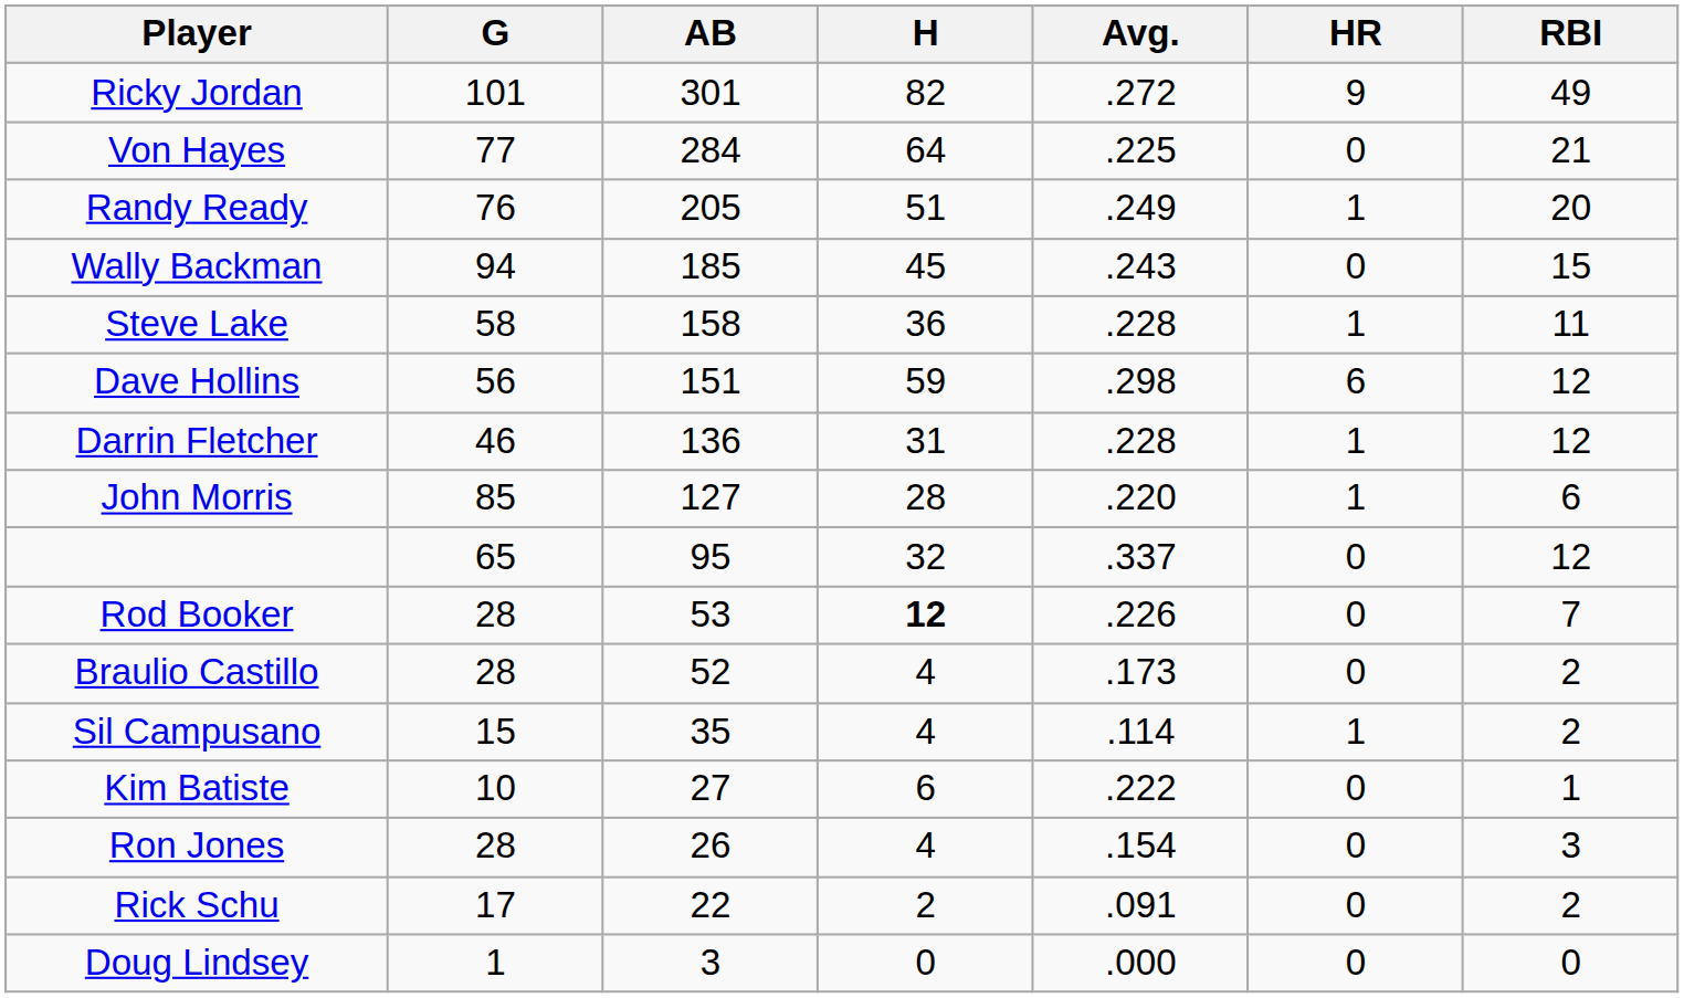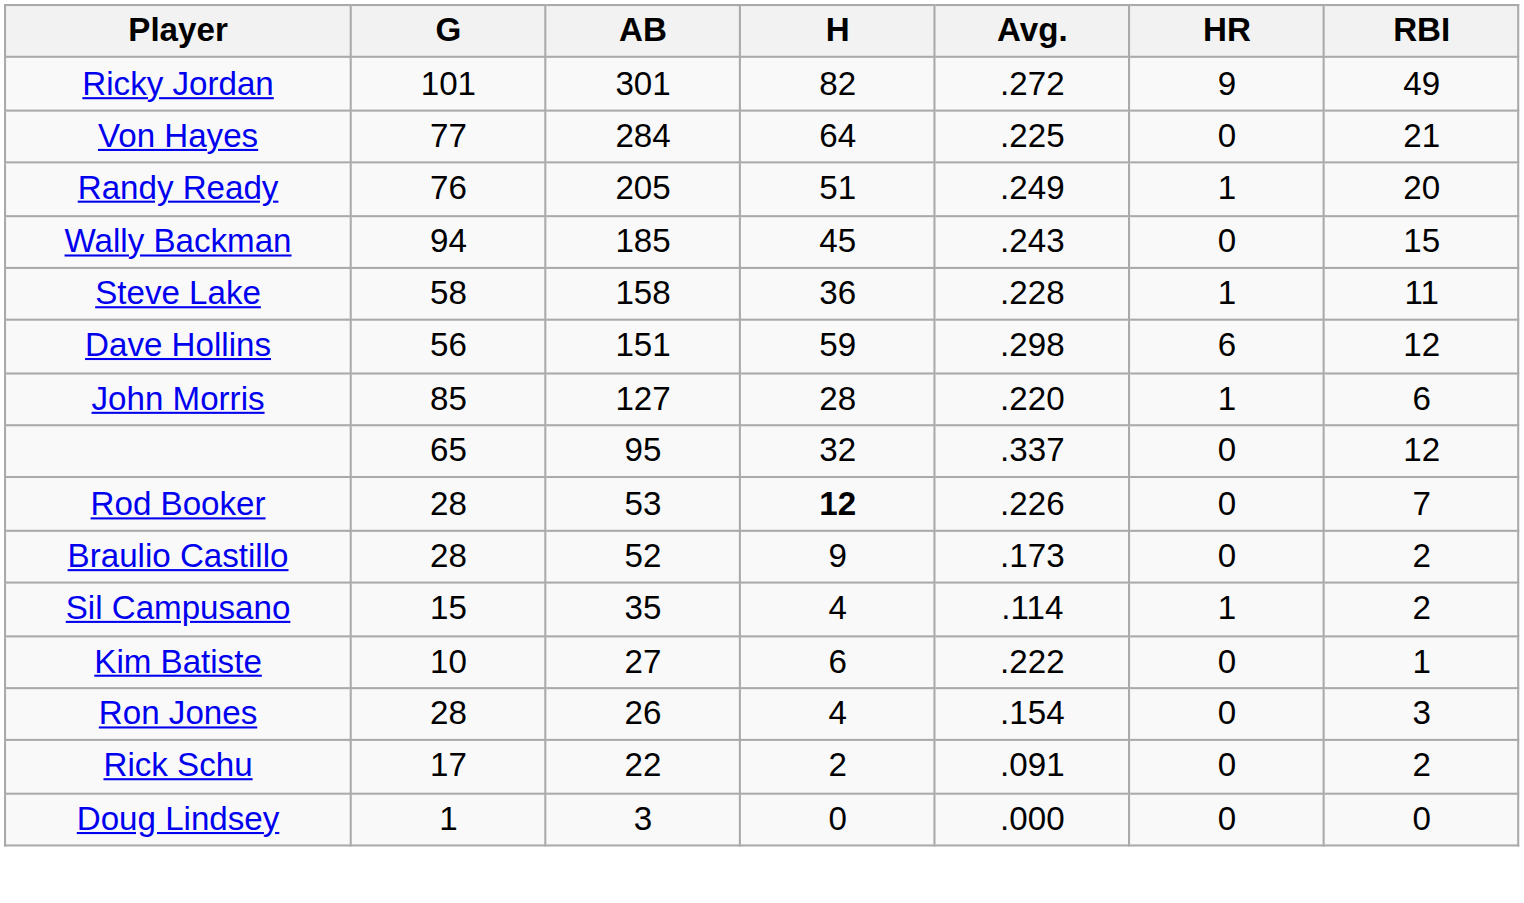- row: Darrin Fletcher | 46 | 136 | 31 | .228 | 1 | 12
Braulio Castillo | H: 4 -> 9
